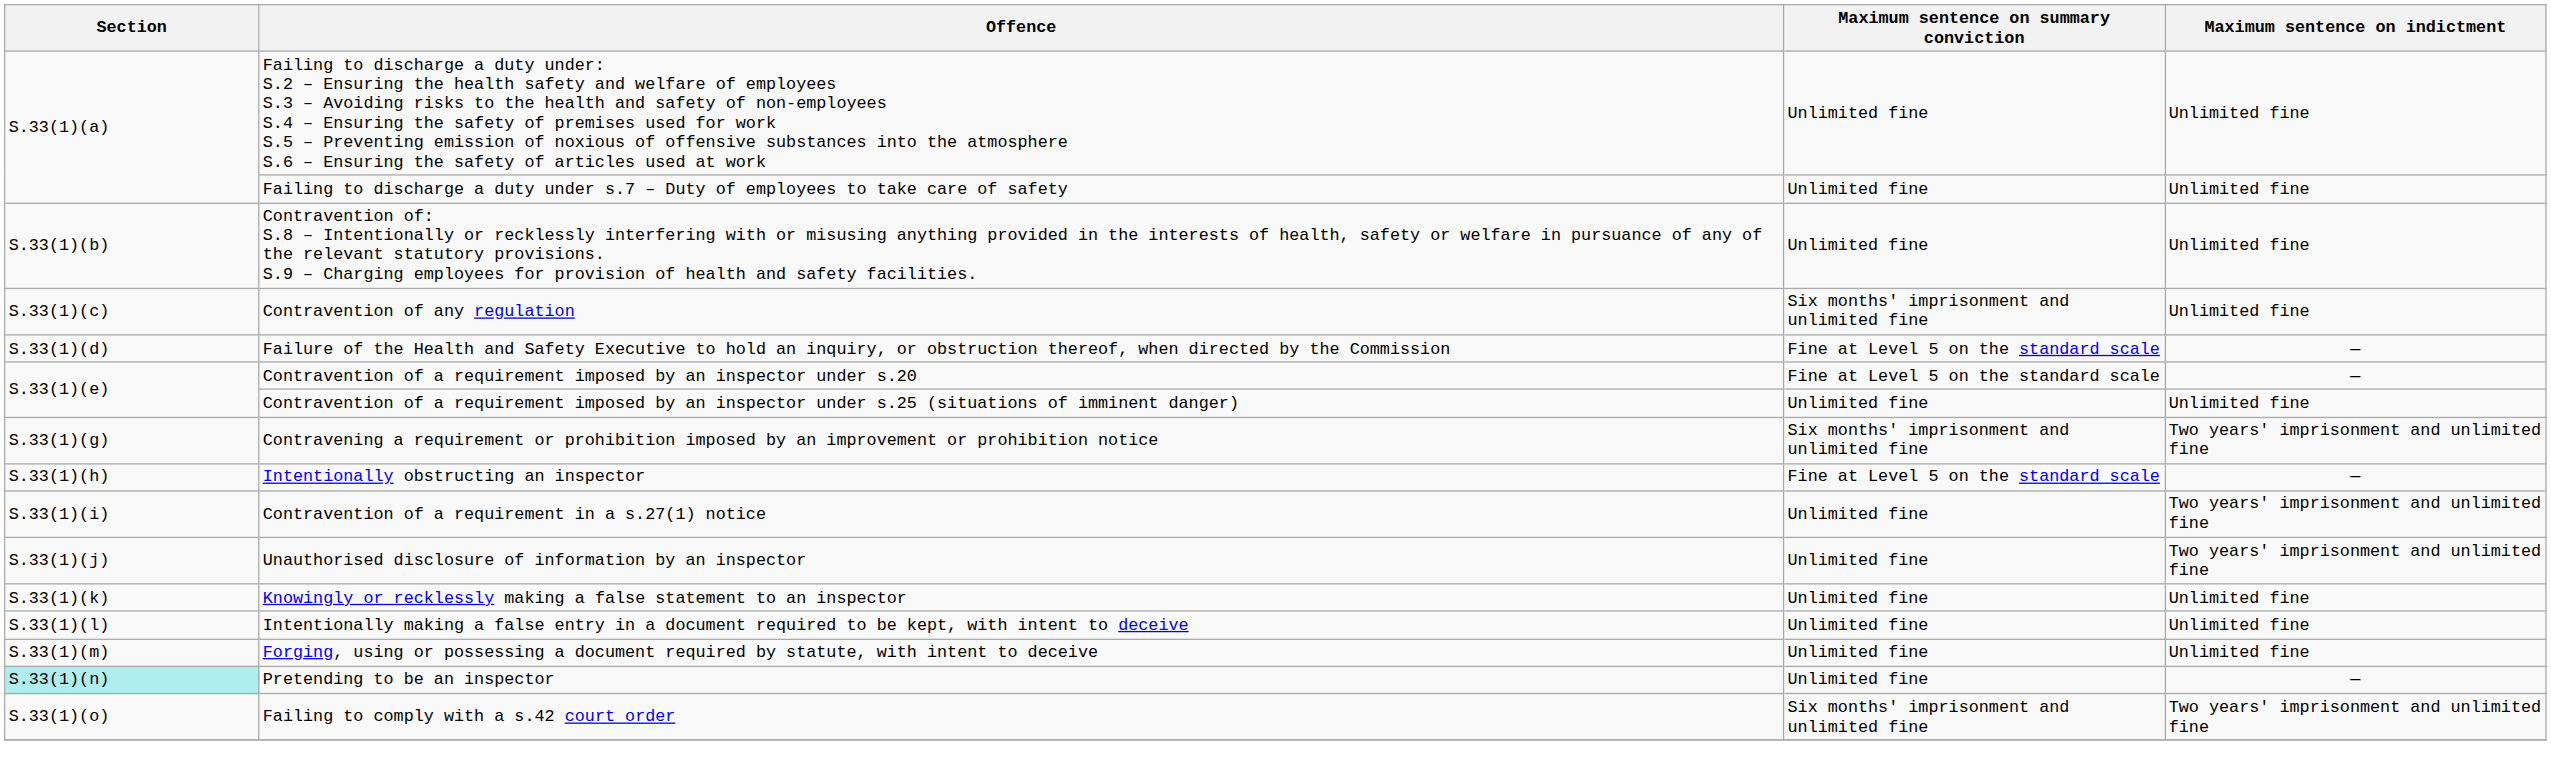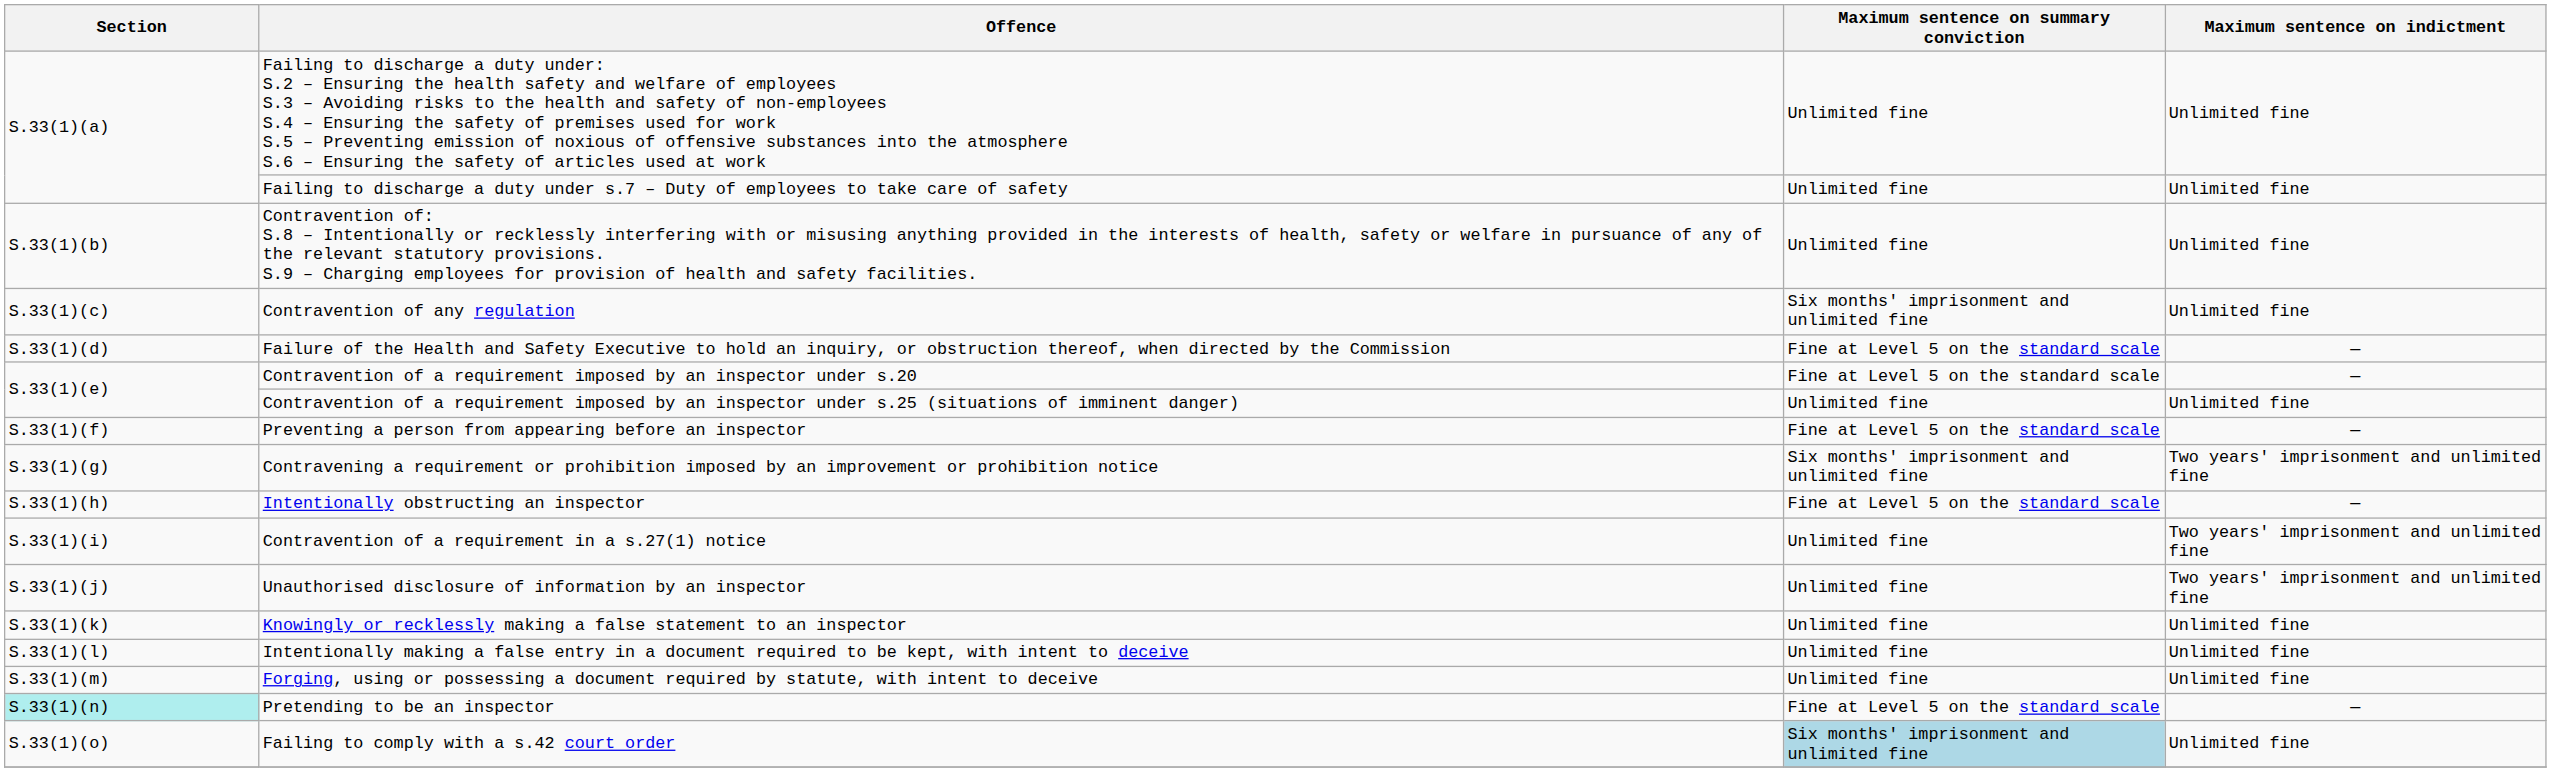+ row: S.33(1)(f) | Preventing a person from appearing before an inspector | Fine at Level 5 on the standard scale | —
Pretending to be an inspector | Maximum sentence on summary conviction: Unlimited fine -> Fine at Level 5 on the standard scale
Failing to comply with a s.42 court order | Maximum sentence on summary conviction: no background -> lightblue background
Failing to comply with a s.42 court order | Maximum sentence on indictment: Two years' imprisonment and unlimited fine -> Unlimited fine
